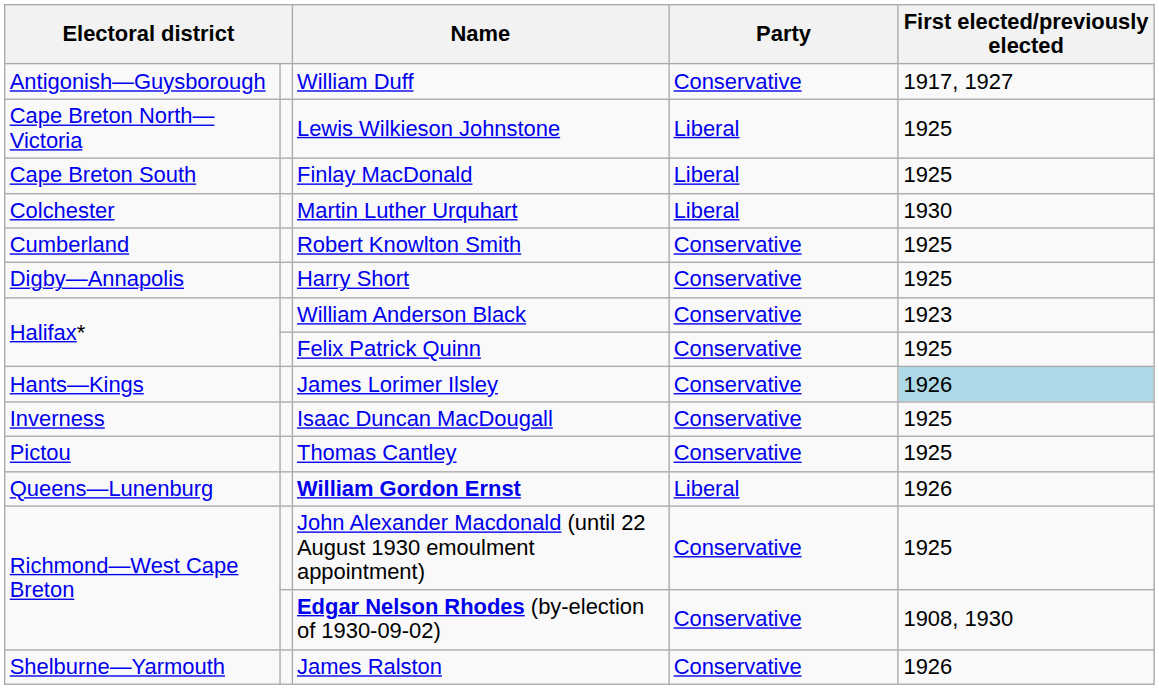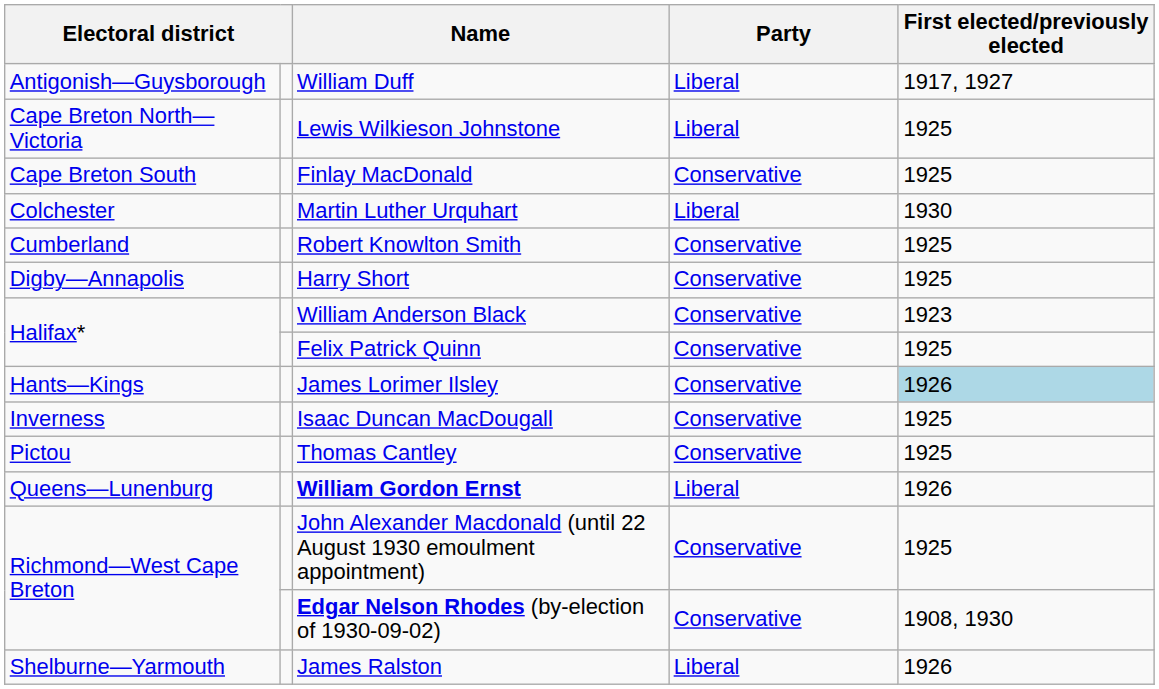William Duff | Party: Conservative -> Liberal
Finlay MacDonald | Party: Liberal -> Conservative
James Ralston | Party: Conservative -> Liberal
